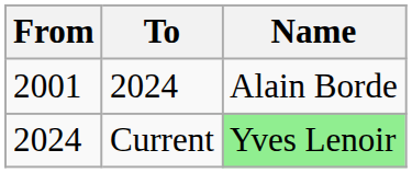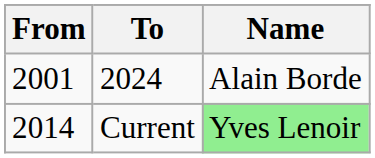Current | From: 2024 -> 2014
